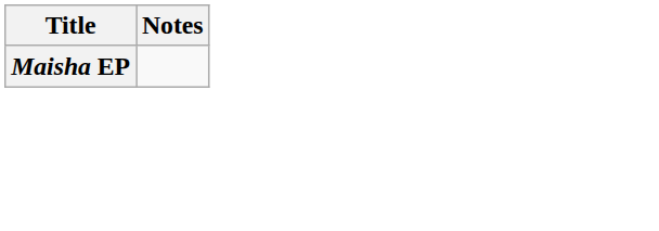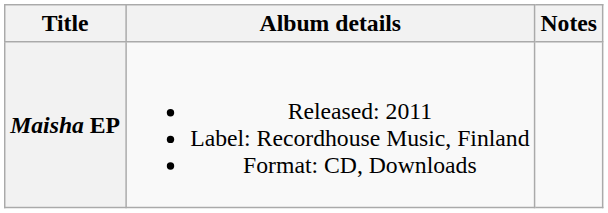+ column: Album details | Released: 2011 Label: Recordhouse Music, Finland Format: CD, Downloads
